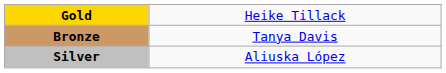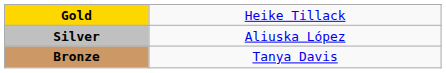rows swapped: Silver <-> Bronze
